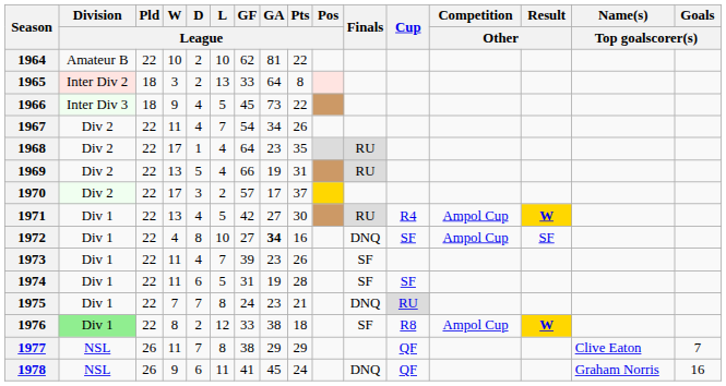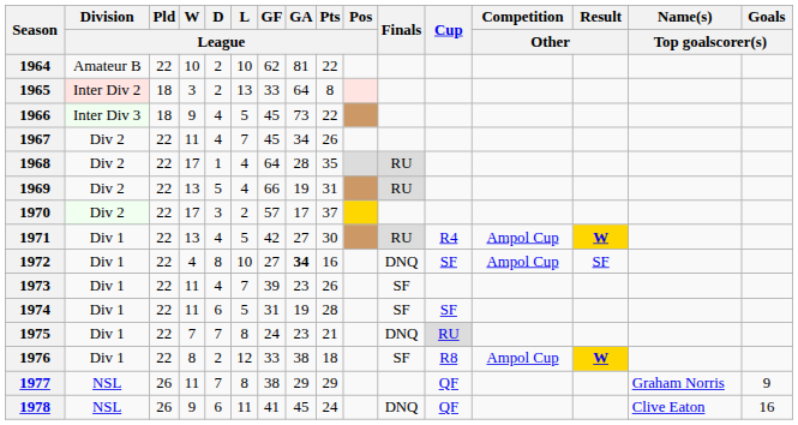1967 | GF / League: 54 -> 45
1968 | GA / League: 23 -> 28
1976 | Division / League: lightgreen background -> no background
1977 | Name(s) / Top goalscorer(s): Clive Eaton -> Graham Norris
1977 | Goals / Top goalscorer(s): 7 -> 9
1978 | Name(s) / Top goalscorer(s): Graham Norris -> Clive Eaton
